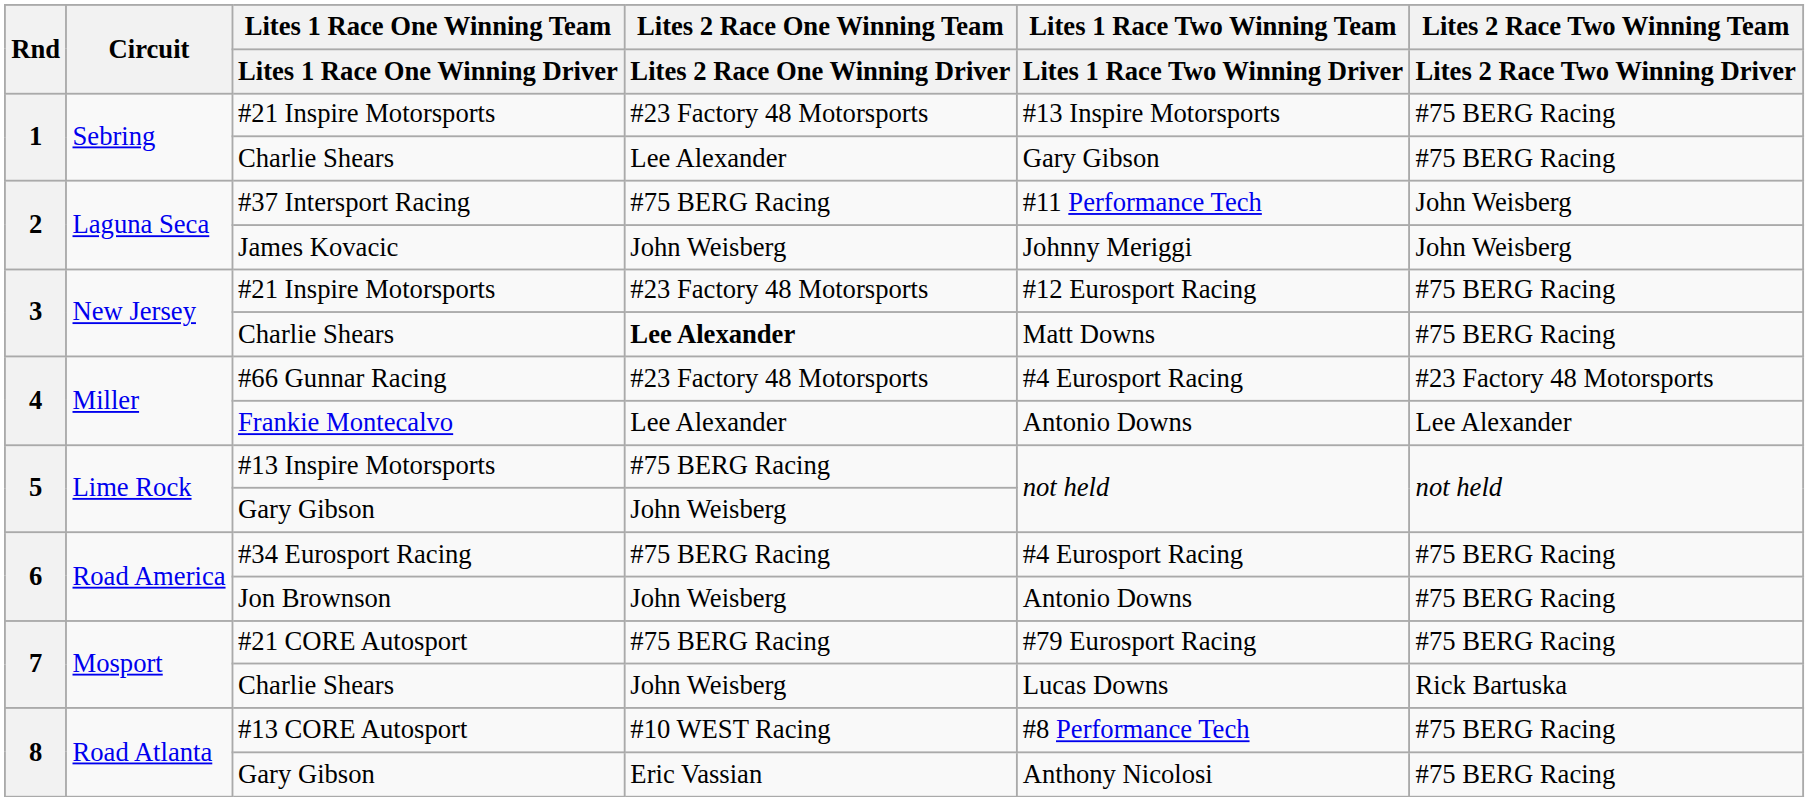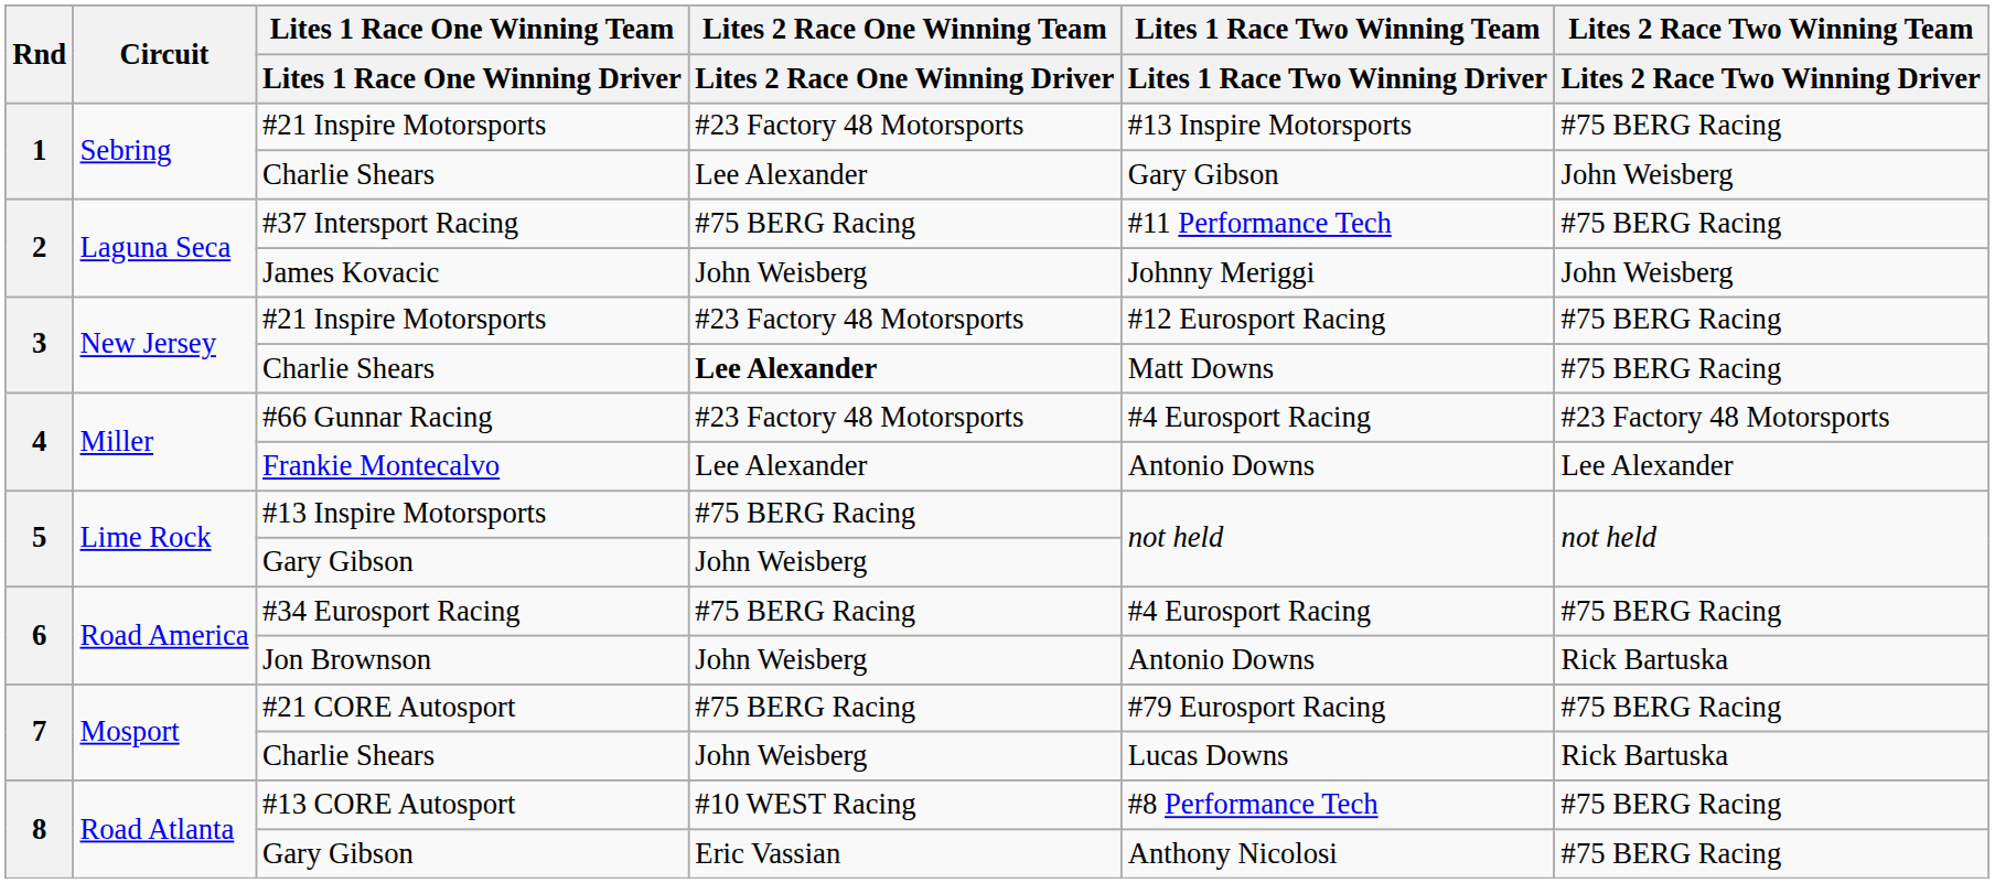1 / Charlie Shears | column 6: #75 BERG Racing -> John Weisberg
#37 Intersport Racing | column 6: John Weisberg -> #75 BERG Racing
Jon Brownson | column 6: #75 BERG Racing -> Rick Bartuska
